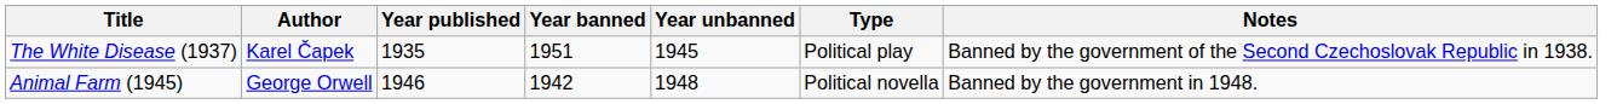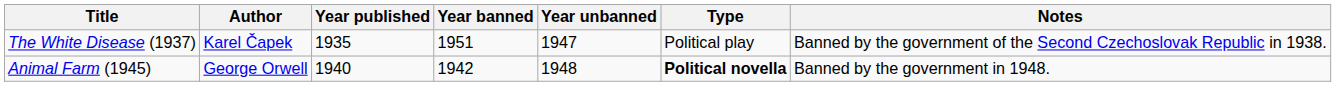The White Disease (1937) | Year unbanned: 1945 -> 1947
Animal Farm (1945) | Year published: 1946 -> 1940
Animal Farm (1945) | Type: normal -> bold
